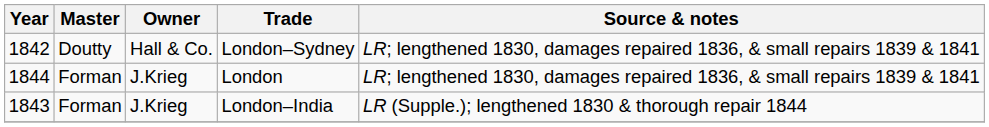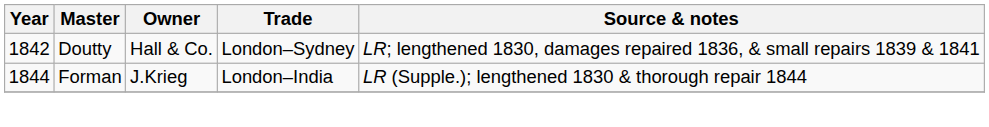- row: 1844 | Forman | J.Krieg | London | LR; lengthened 1830, damages repaired 1836, & small repairs 1839 & 1841
London–India | Year: 1843 -> 1844
